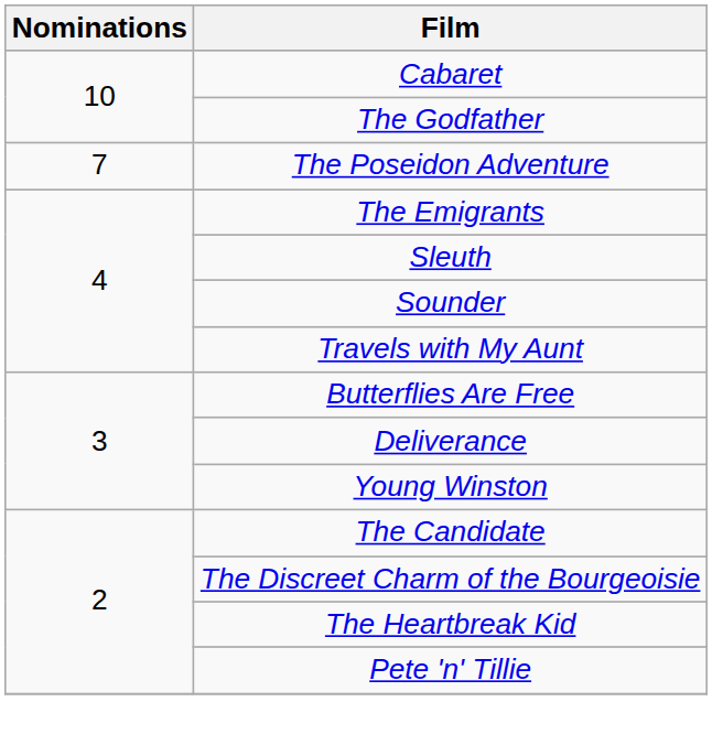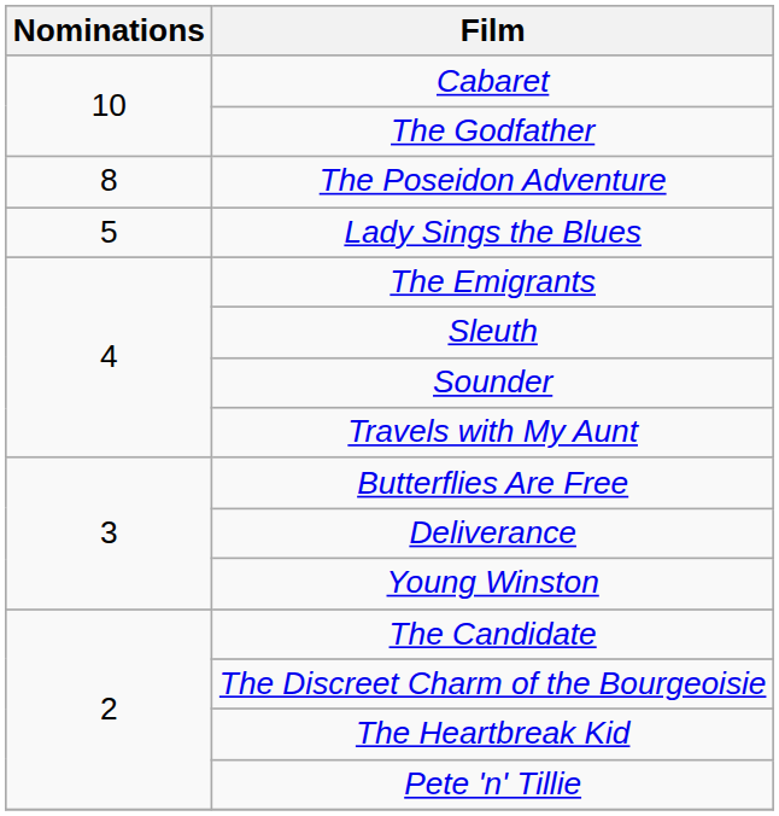The Poseidon Adventure | Nominations: 7 -> 8
+ row: 5 | Lady Sings the Blues
